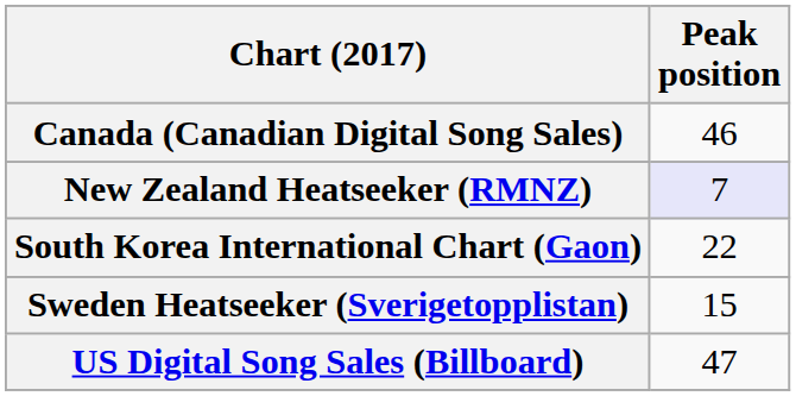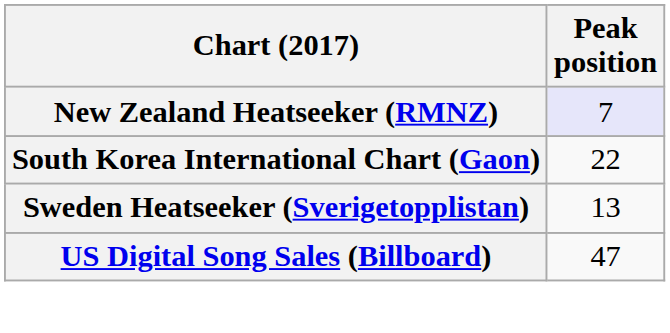- row: Canada (Canadian Digital Song Sales) | 46
Sweden Heatseeker (Sverigetopplistan) | Peak position: 15 -> 13
